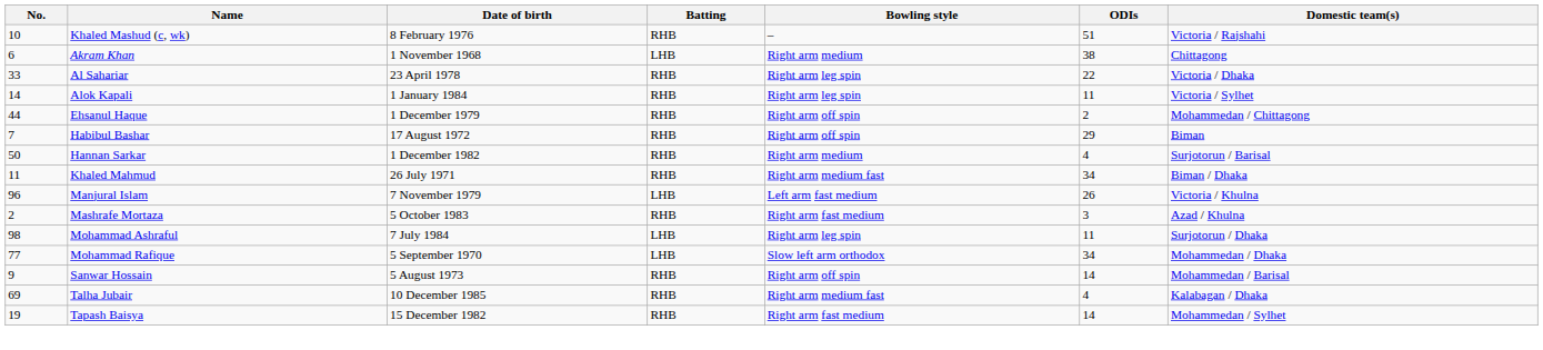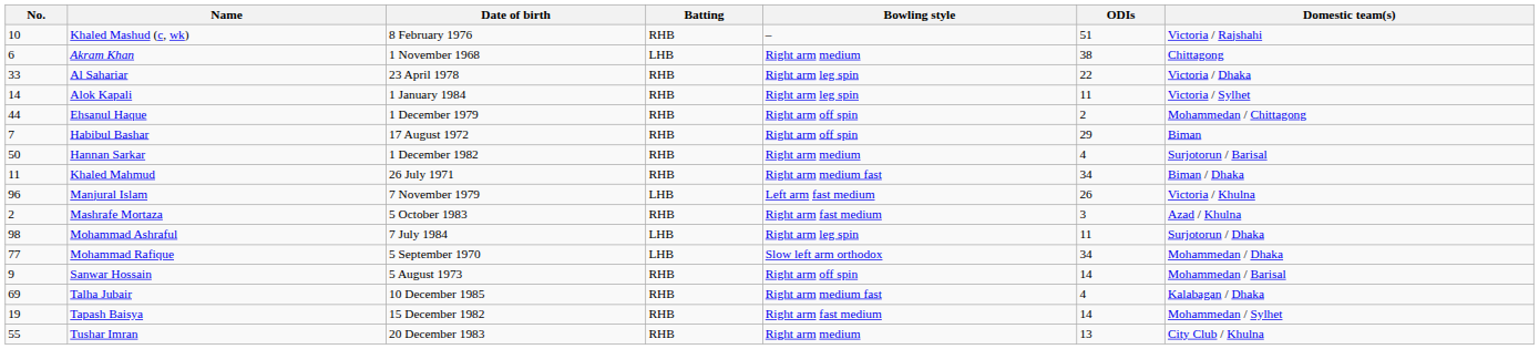+ row: 55 | Tushar Imran | 20 December 1983 | RHB | Right arm medium | 13 | City Club / Khulna
